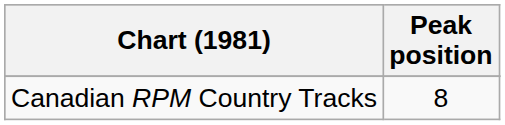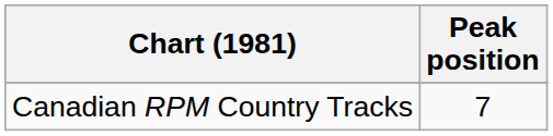Canadian RPM Country Tracks | Peak position: 8 -> 7
